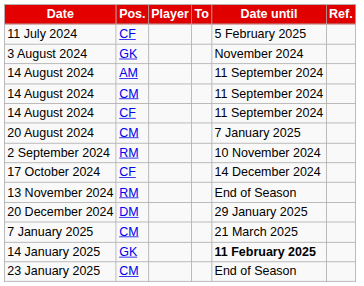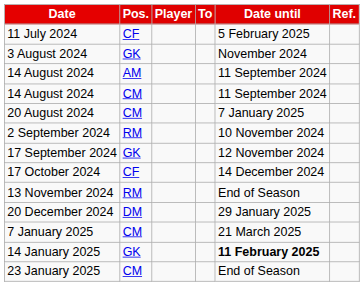- row: 14 August 2024 | CF | 11 September 2024
+ row: 17 September 2024 | GK | 12 November 2024
